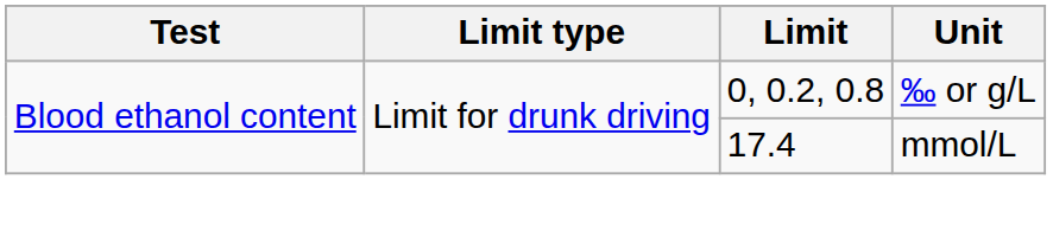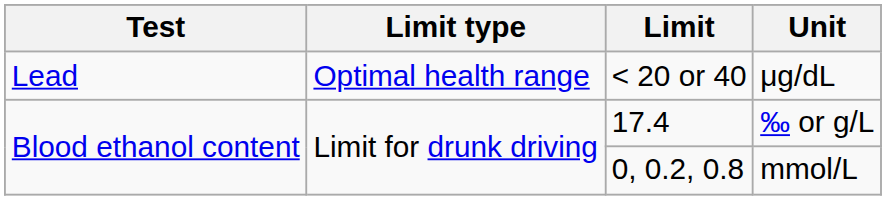+ row: Lead | Optimal health range | < 20 or 40 | μg/dL
‰ or g/L | Limit: 0, 0.2, 0.8 -> 17.4
mmol/L | Limit: 17.4 -> 0, 0.2, 0.8
